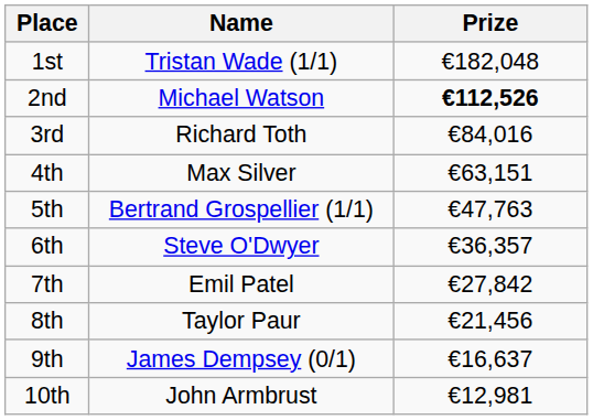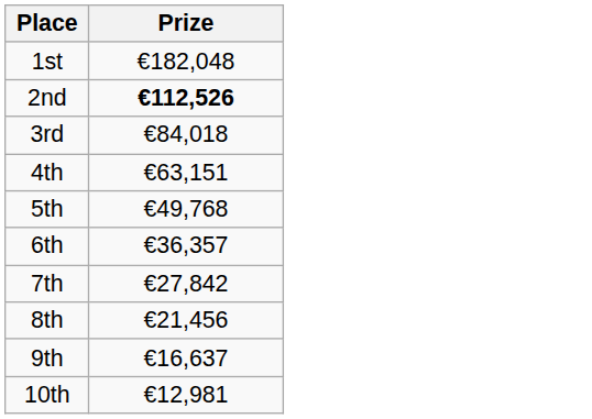- column: Name | Tristan Wade (1/1) | Michael Watson | Richard Toth | Max Silver | Bertrand Grospellier (1/1) | Steve O'Dwyer | Emil Patel | Taylor Paur | James Dempsey (0/1) | John Armbrust
3rd | Prize: €84,016 -> €84,018
5th | Prize: €47,763 -> €49,768
